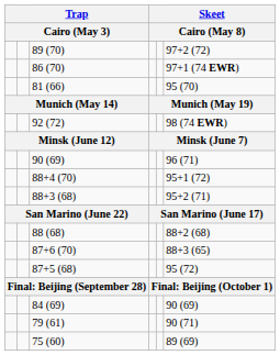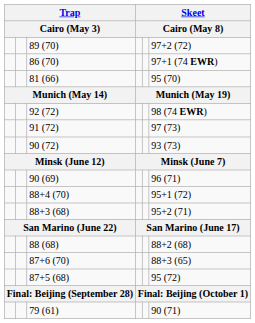+ row: 91 (72) | 97 (73)
+ row: 90 (72) | 93 (73)
- row: 84 (69) | 90 (69)
- row: 75 (60) | 89 (69)
